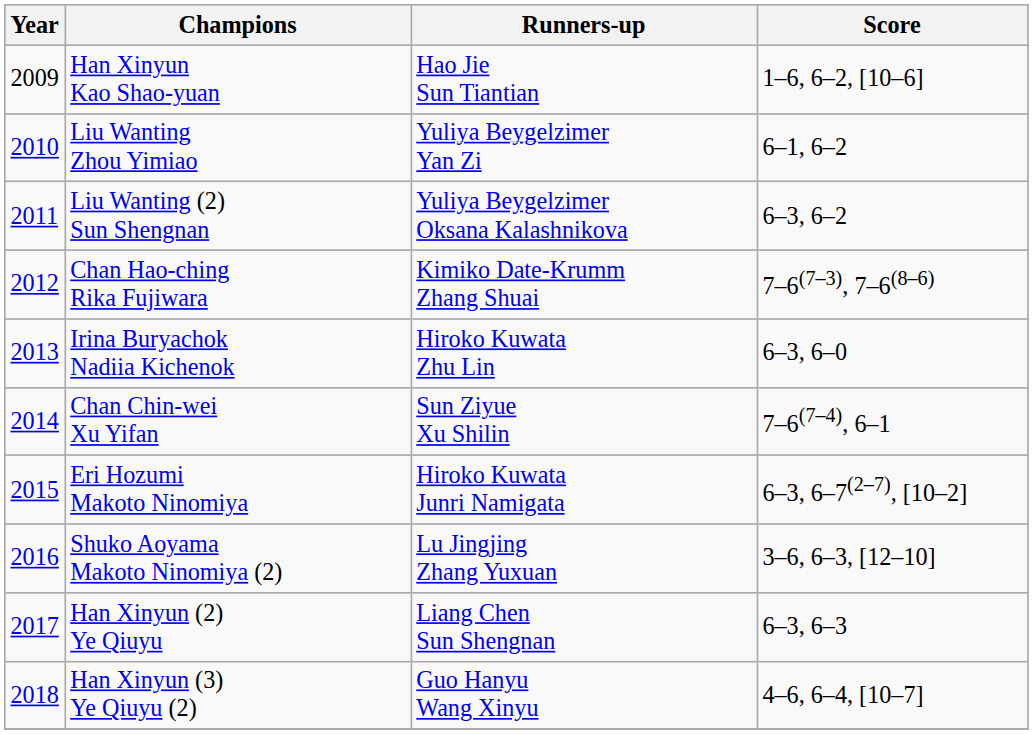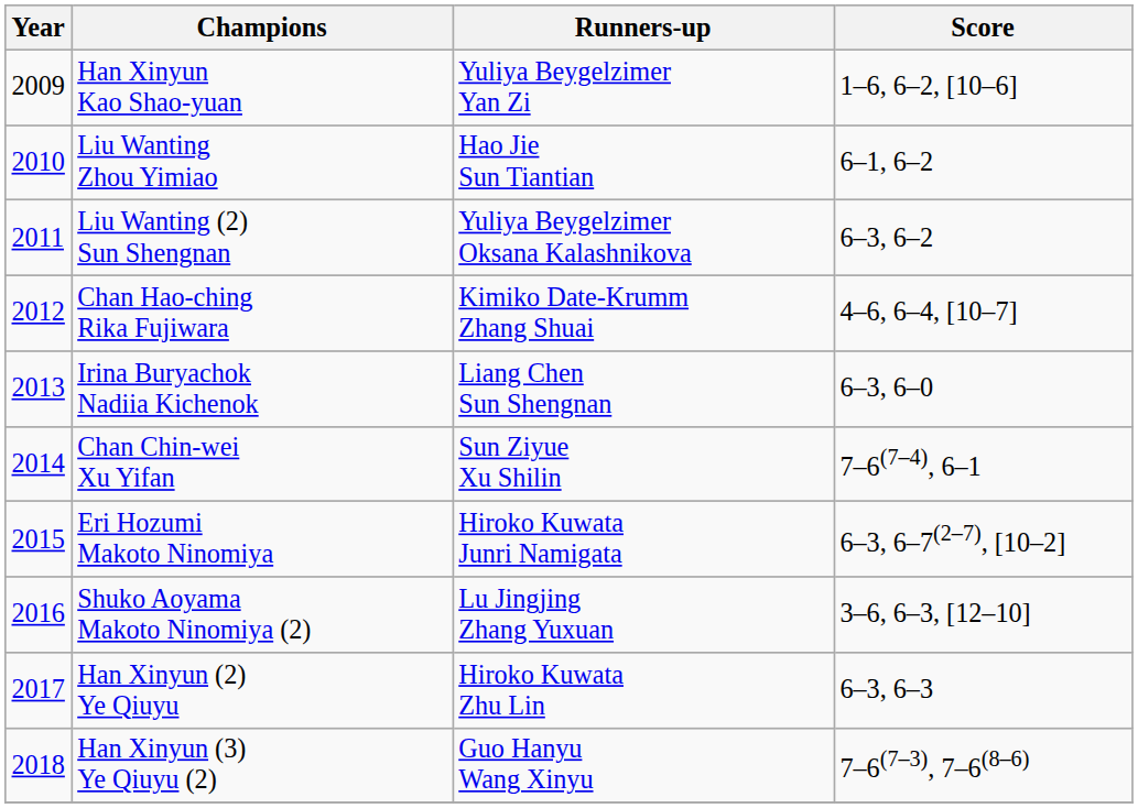Han Xinyun Kao Shao-yuan | Runners-up: Hao Jie Sun Tiantian -> Yuliya Beygelzimer Yan Zi
Liu Wanting Zhou Yimiao | Runners-up: Yuliya Beygelzimer Yan Zi -> Hao Jie Sun Tiantian
Chan Hao-ching Rika Fujiwara | Score: 7–6(7–3), 7–6(8–6) -> 4–6, 6–4, [10–7]
Irina Buryachok Nadiia Kichenok | Runners-up: Hiroko Kuwata Zhu Lin -> Liang Chen Sun Shengnan
Han Xinyun (2) Ye Qiuyu | Runners-up: Liang Chen Sun Shengnan -> Hiroko Kuwata Zhu Lin
Han Xinyun (3) Ye Qiuyu (2) | Score: 4–6, 6–4, [10–7] -> 7–6(7–3), 7–6(8–6)
